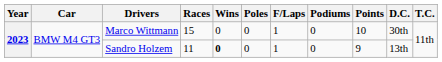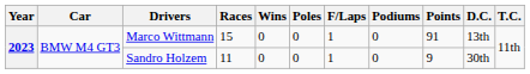Marco Wittmann | Points: 10 -> 91
Marco Wittmann | D.C.: 30th -> 13th
Sandro Holzem | Wins: bold -> normal
Sandro Holzem | D.C.: 13th -> 30th
